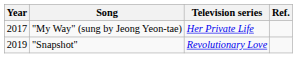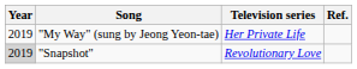"My Way" (sung by Jeong Yeon-tae) | Year: 2017 -> 2019
"Snapshot" | Year: no background -> lightgrey background
